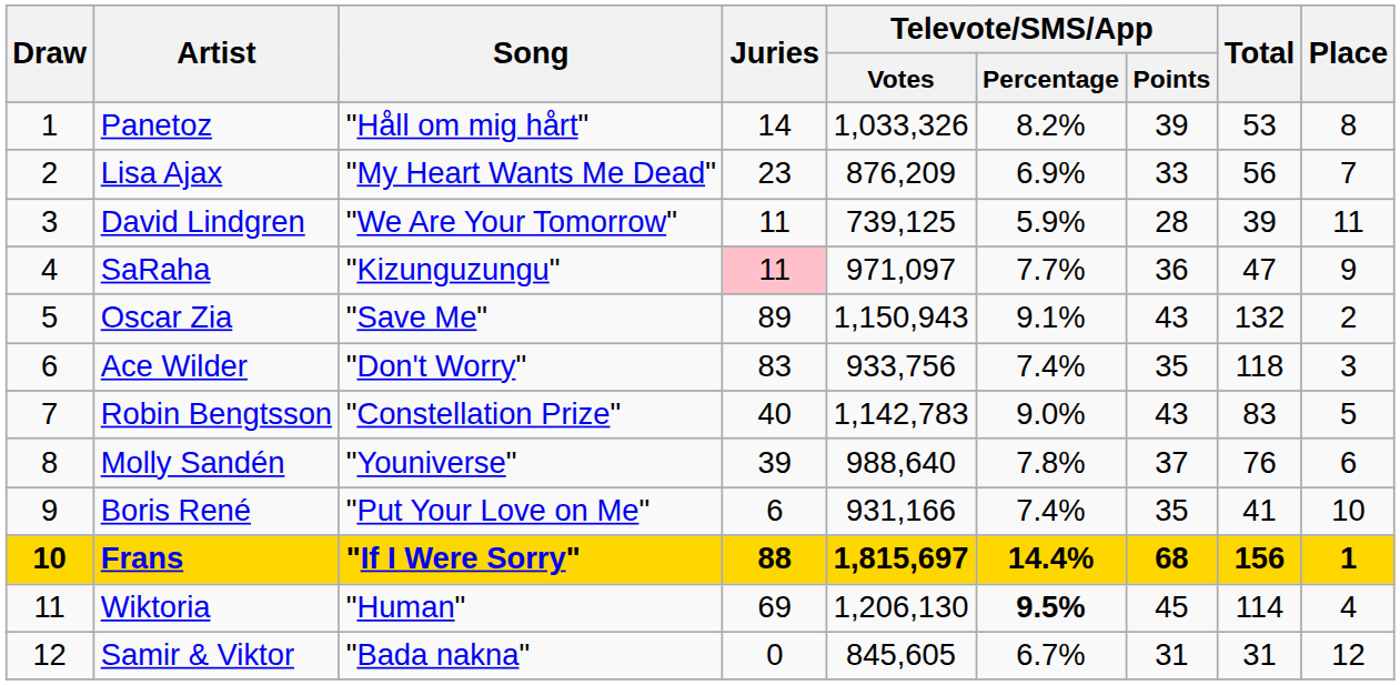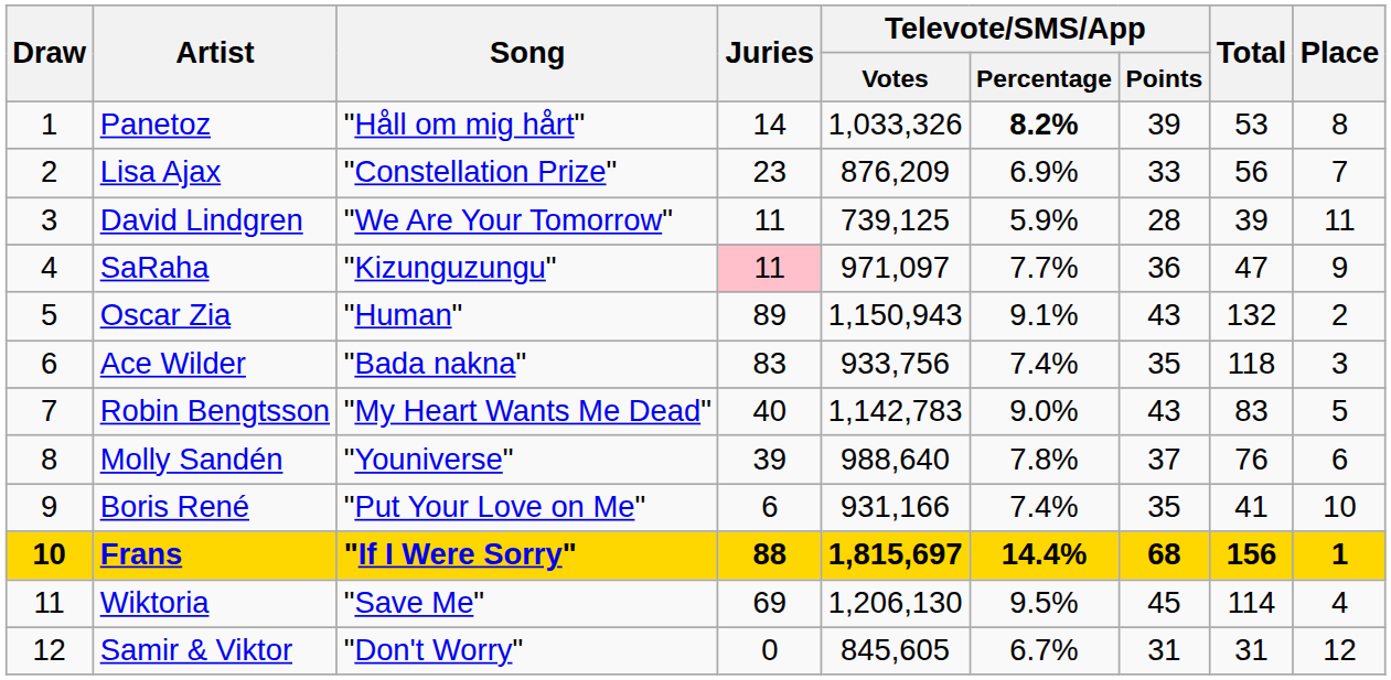Panetoz | Televote/SMS/App / Percentage: normal -> bold
Lisa Ajax | Song: "My Heart Wants Me Dead" -> "Constellation Prize"
Oscar Zia | Song: "Save Me" -> "Human"
Ace Wilder | Song: "Don't Worry" -> "Bada nakna"
Robin Bengtsson | Song: "Constellation Prize" -> "My Heart Wants Me Dead"
Wiktoria | Song: "Human" -> "Save Me"
Wiktoria | Televote/SMS/App / Percentage: bold -> normal
Samir & Viktor | Song: "Bada nakna" -> "Don't Worry"
